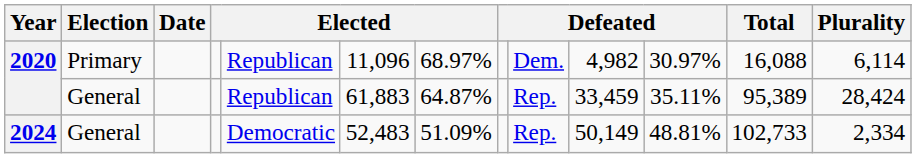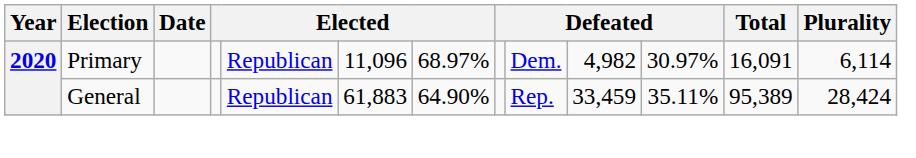2020 / Primary | Total: 16,088 -> 16,091
2020 / General | column 7: 64.87% -> 64.90%
- row: 2024 | General | Democratic | 52,483 | 51.09% | Rep. | 50,149 | 48.81% | 102,733 | 2,334
